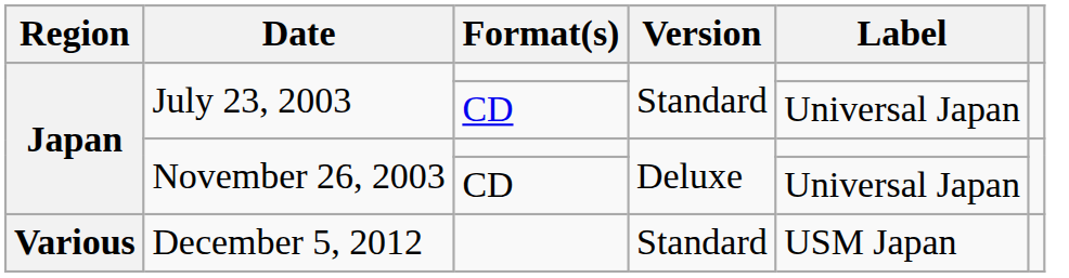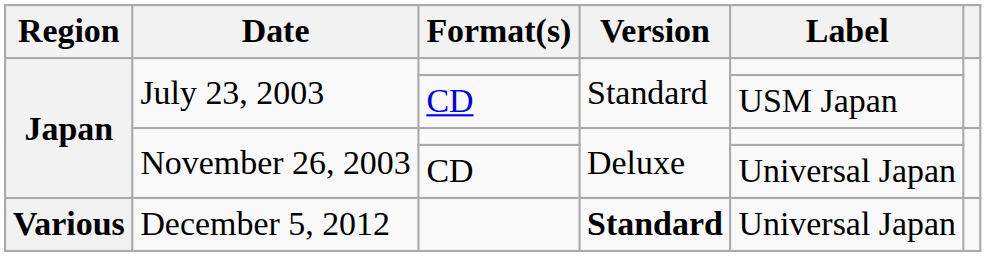July 23, 2003 / CD | Label: Universal Japan -> USM Japan
December 5, 2012 | Version: normal -> bold
December 5, 2012 | Label: USM Japan -> Universal Japan
